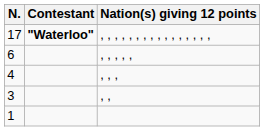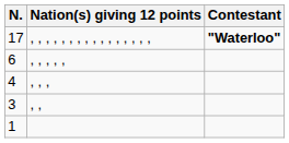columns swapped: Contestant <-> Nation(s) giving 12 points
